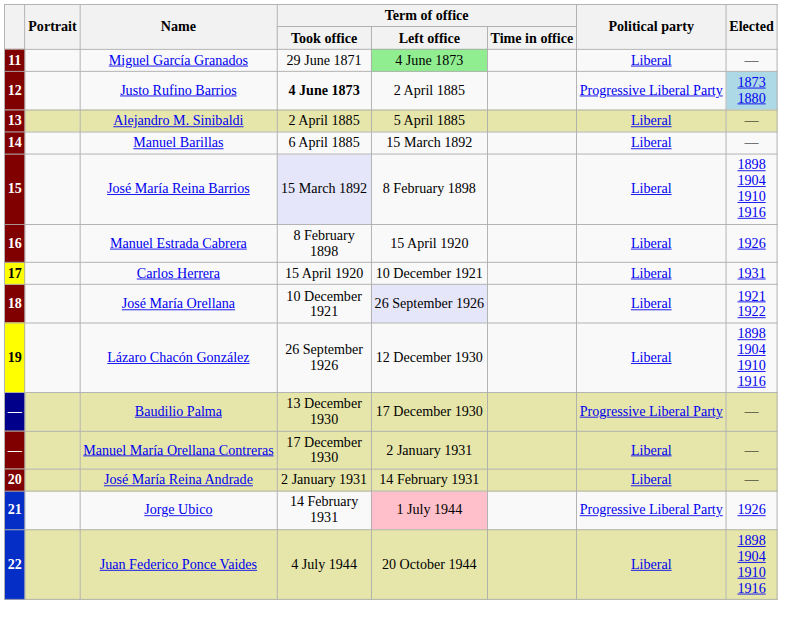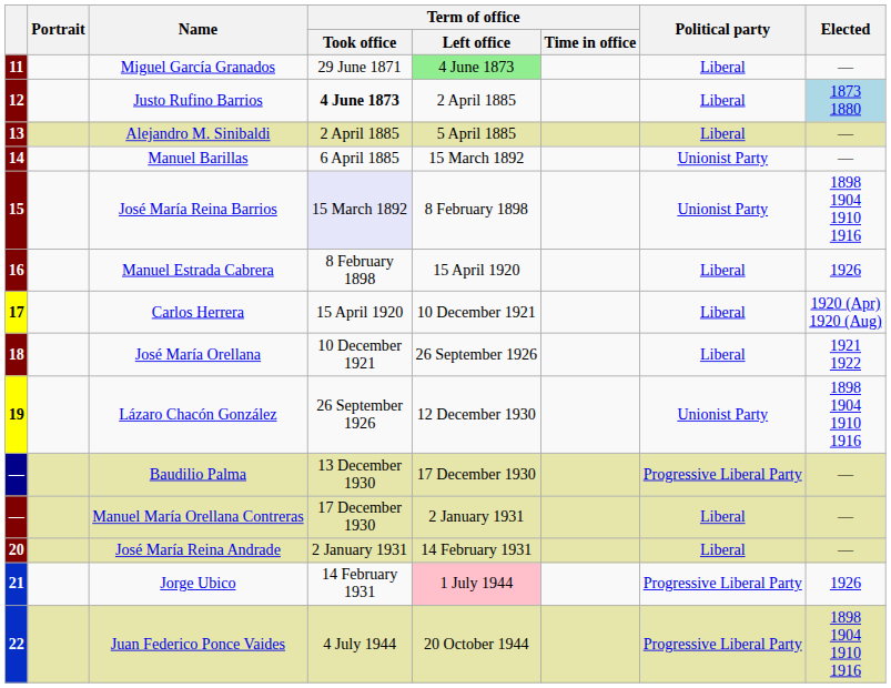12 | Political party: Progressive Liberal Party -> Liberal
14 | Political party: Liberal -> Unionist Party
15 | Political party: Liberal -> Unionist Party
17 | Elected: 1931 -> 1920 (Apr) 1920 (Aug)
18 | Term of office / Left office: lavender background -> no background
19 | Political party: Liberal -> Unionist Party
22 | Political party: Liberal -> Progressive Liberal Party
